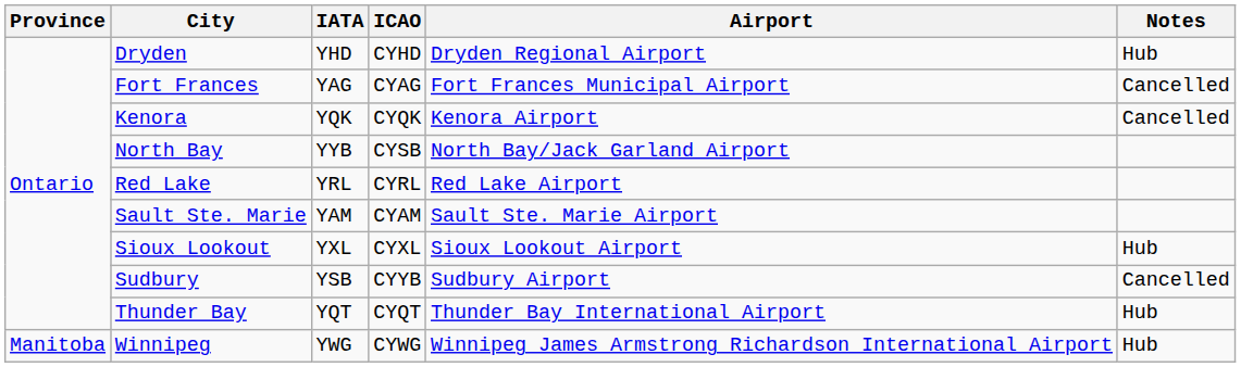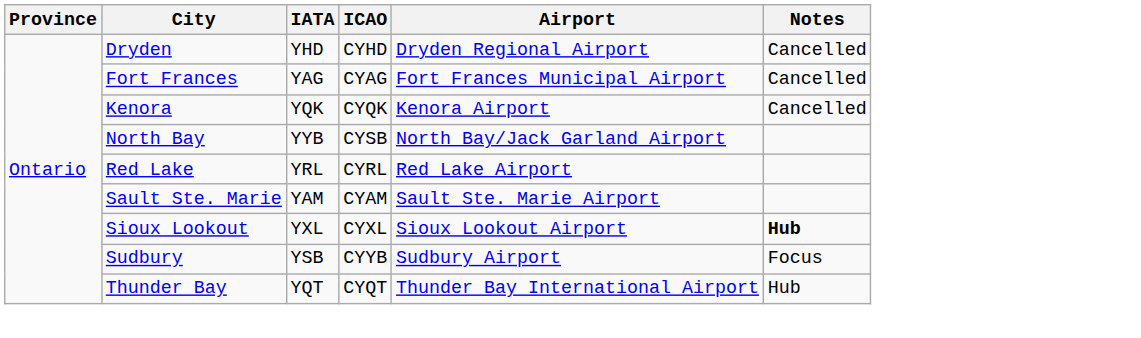Dryden | Notes: Hub -> Cancelled
Sioux Lookout | Notes: normal -> bold
Sudbury | Notes: Cancelled -> Focus
- row: Manitoba | Winnipeg | YWG | CYWG | Winnipeg James Armstrong Richardson International Airport | Hub
